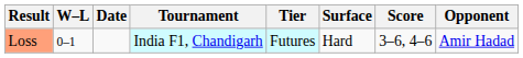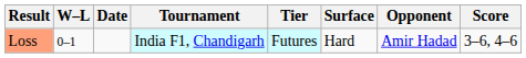columns swapped: Opponent <-> Score
